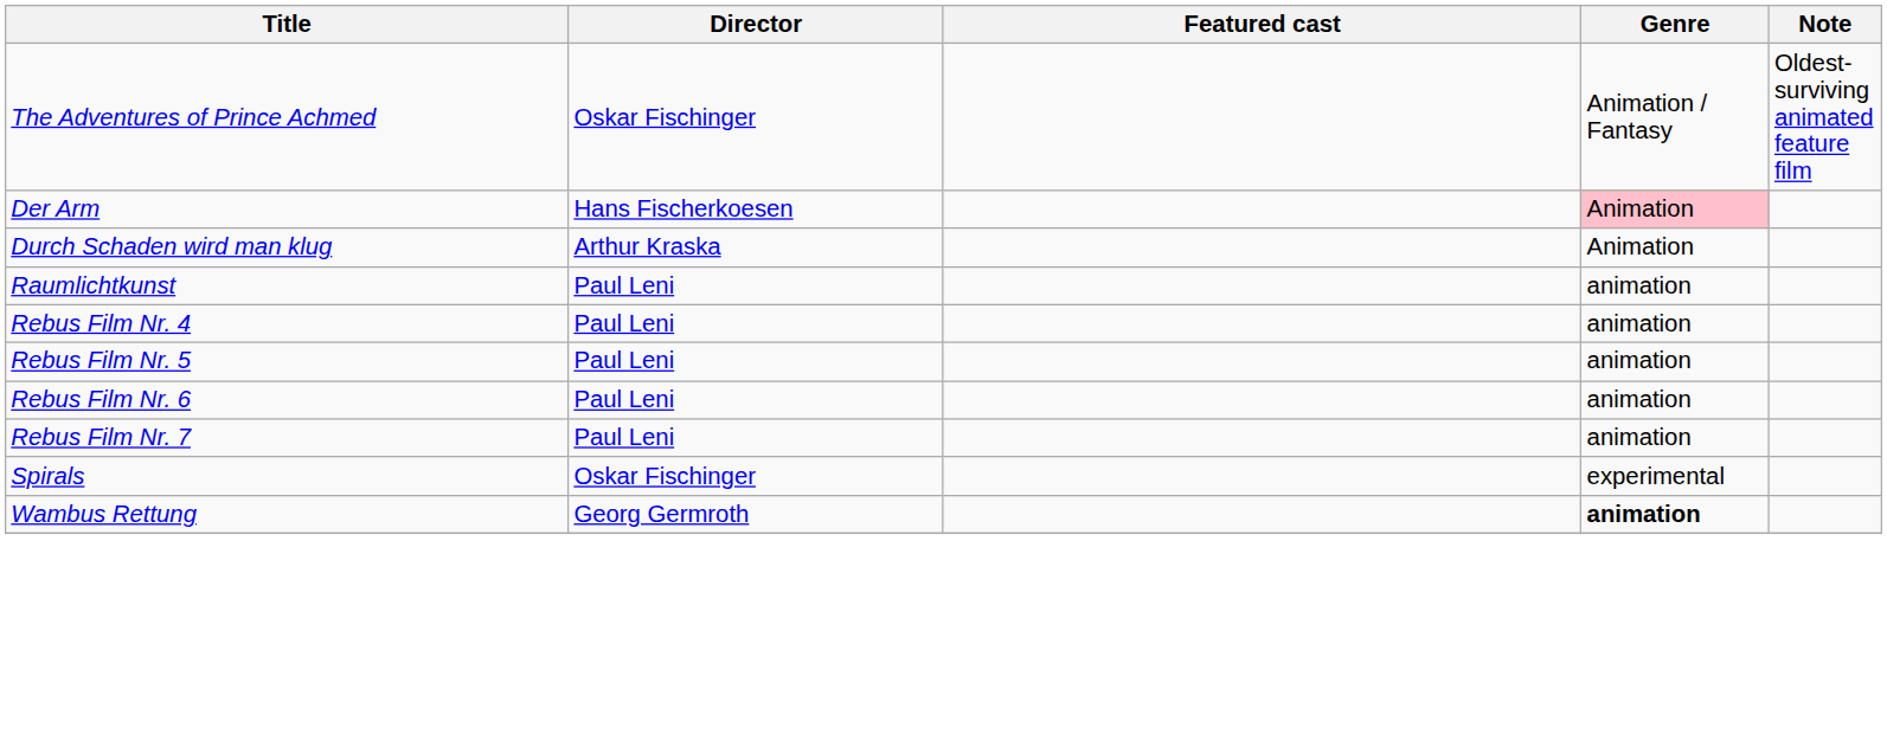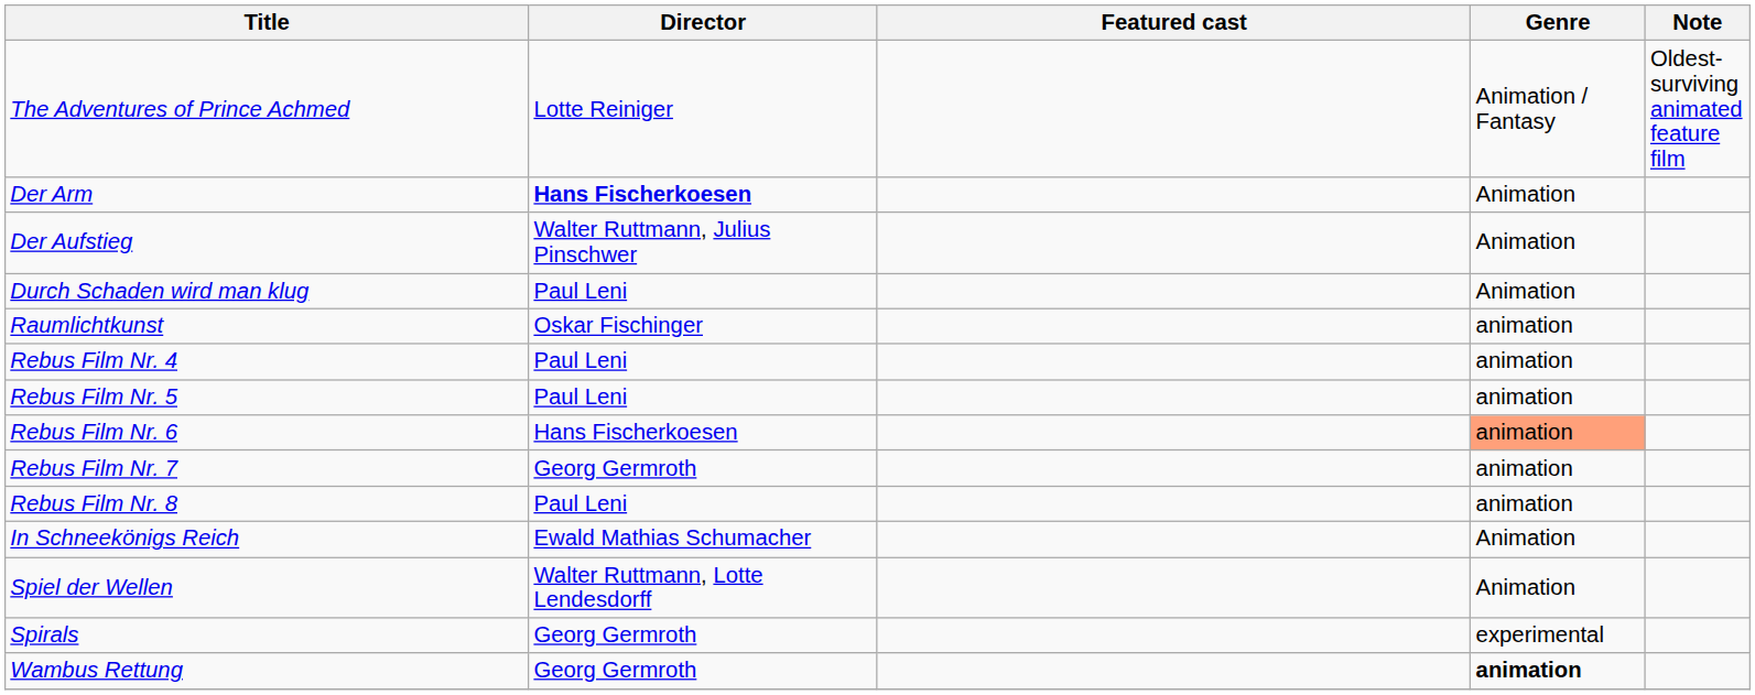The Adventures of Prince Achmed | Director: Oskar Fischinger -> Lotte Reiniger
Der Arm | Director: normal -> bold
Der Arm | Genre: pink background -> no background
+ row: Der Aufstieg | Walter Ruttmann, Julius Pinschwer | Animation
Durch Schaden wird man klug | Director: Arthur Kraska -> Paul Leni
Raumlichtkunst | Director: Paul Leni -> Oskar Fischinger
Rebus Film Nr. 6 | Director: Paul Leni -> Hans Fischerkoesen
Rebus Film Nr. 6 | Genre: no background -> lightsalmon background
Rebus Film Nr. 7 | Director: Paul Leni -> Georg Germroth
+ row: Rebus Film Nr. 8 | Paul Leni | animation
+ row: In Schneekönigs Reich | Ewald Mathias Schumacher | Animation
+ row: Spiel der Wellen | Walter Ruttmann, Lotte Lendesdorff | Animation
Spirals | Director: Oskar Fischinger -> Georg Germroth
